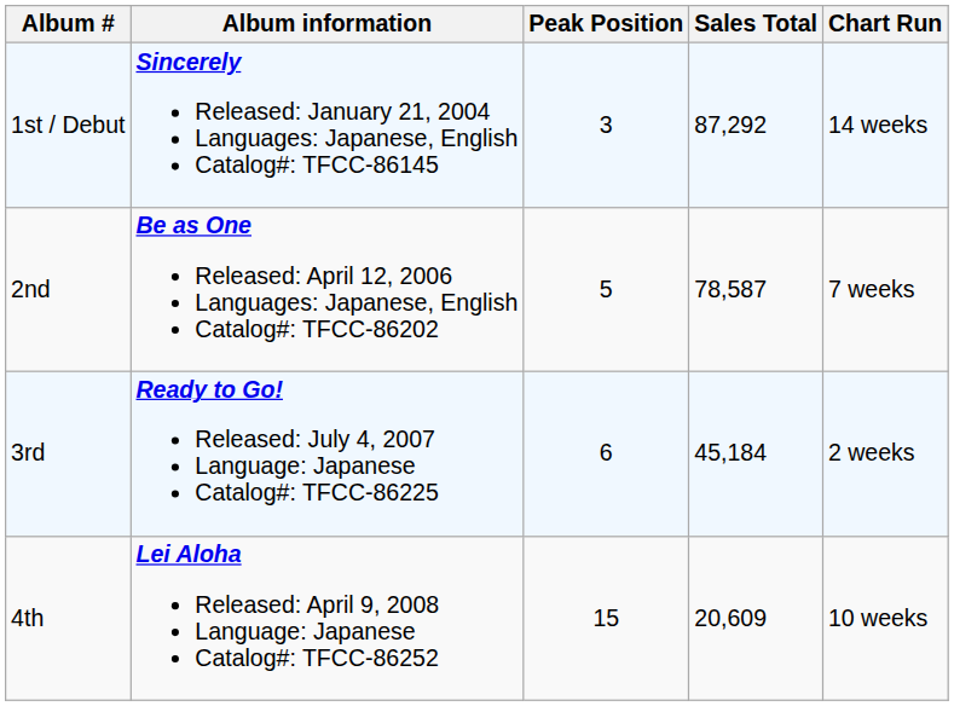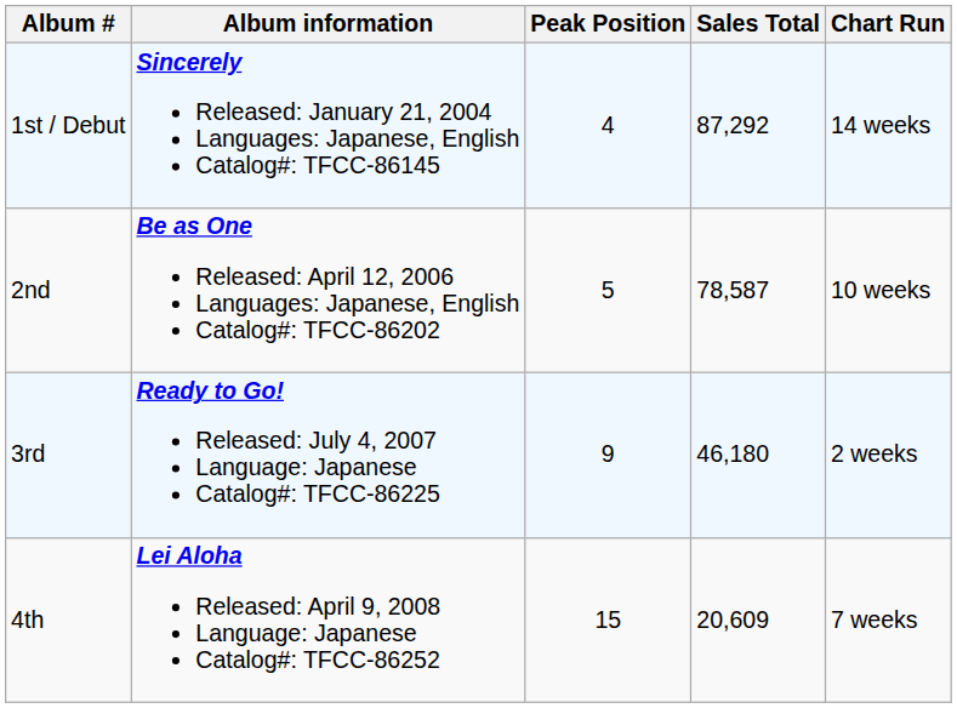1st / Debut | Peak Position: 3 -> 4
2nd | Chart Run: 7 weeks -> 10 weeks
3rd | Peak Position: 6 -> 9
3rd | Sales Total: 45,184 -> 46,180
4th | Chart Run: 10 weeks -> 7 weeks
